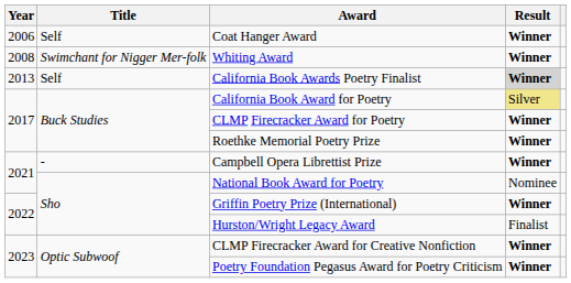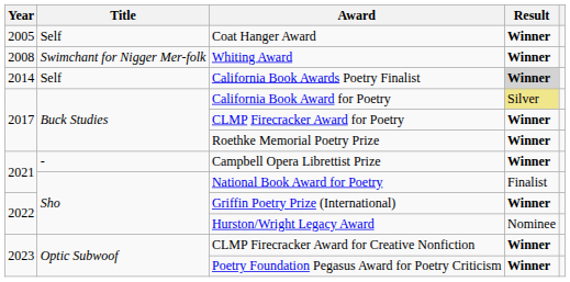Coat Hanger Award | Year: 2006 -> 2005
California Book Awards Poetry Finalist | Year: 2013 -> 2014
National Book Award for Poetry | Result: Nominee -> Finalist
Hurston/Wright Legacy Award | Result: Finalist -> Nominee
